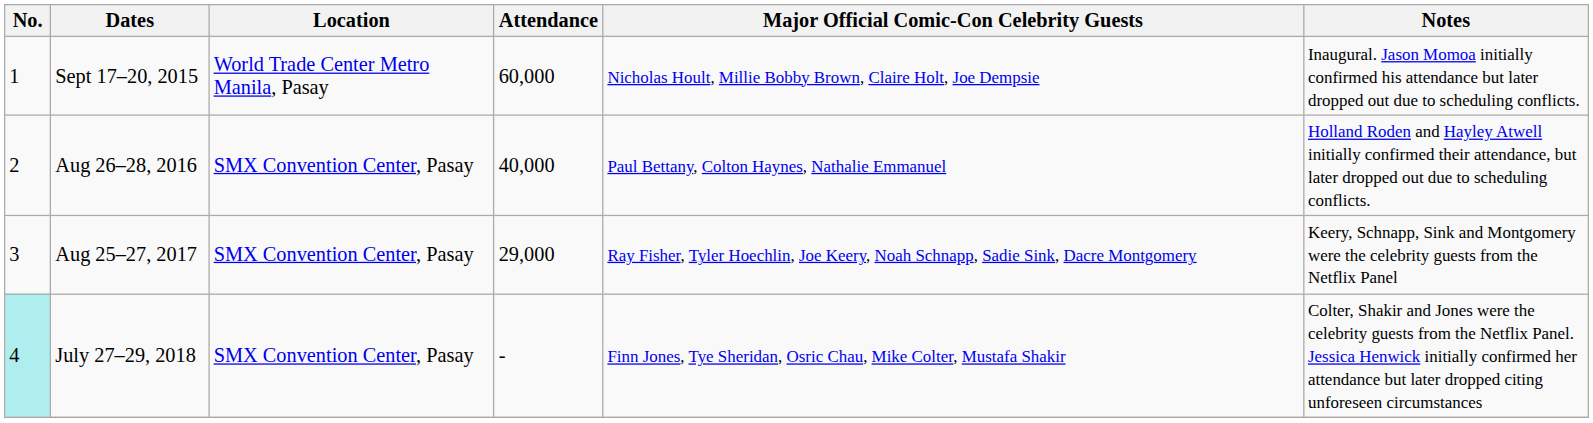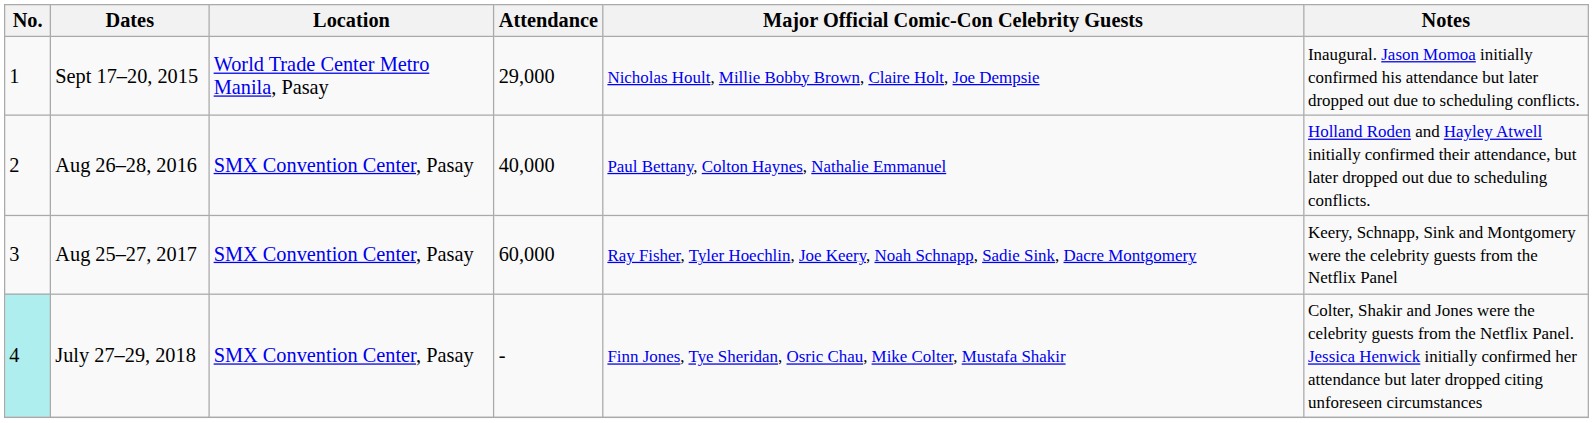Sept 17–20, 2015 | Attendance: 60,000 -> 29,000
Aug 25–27, 2017 | Attendance: 29,000 -> 60,000
